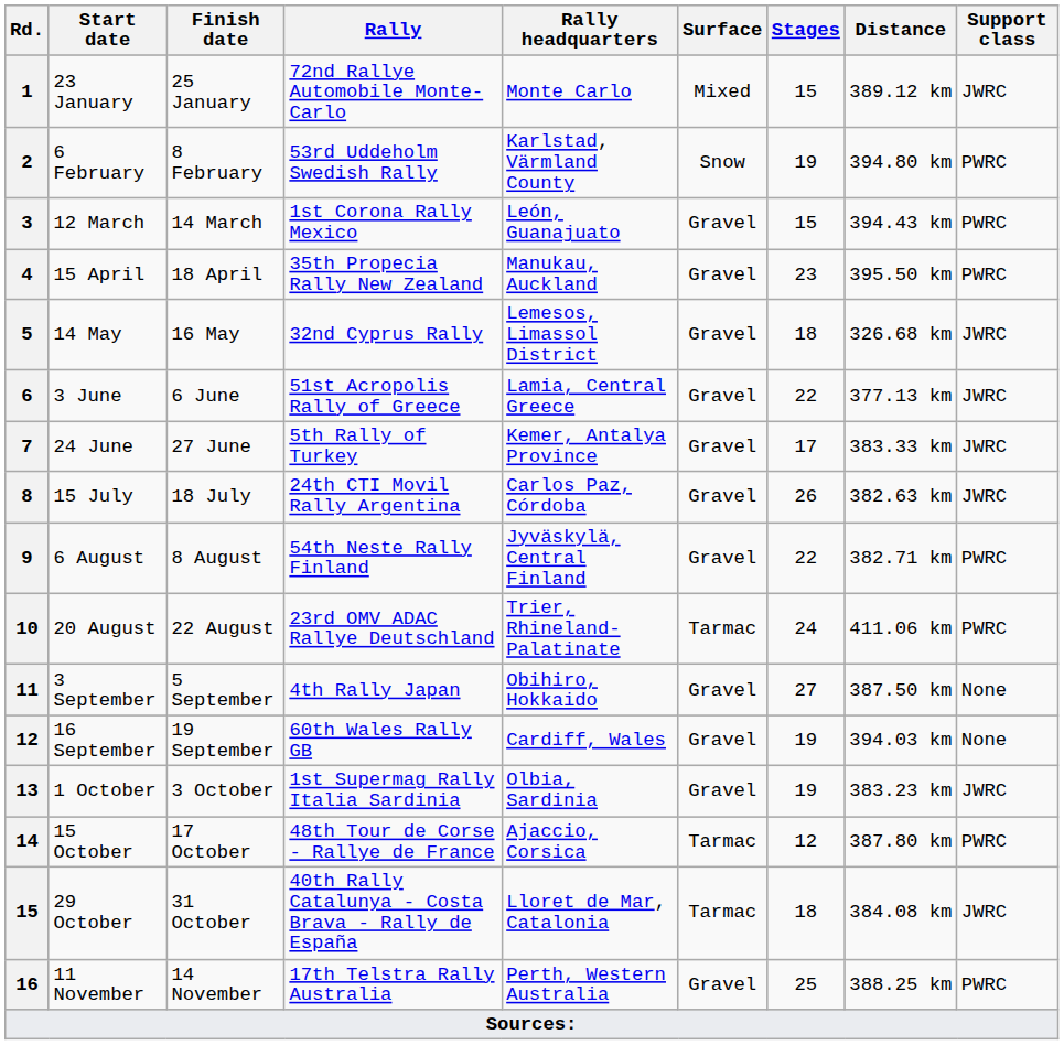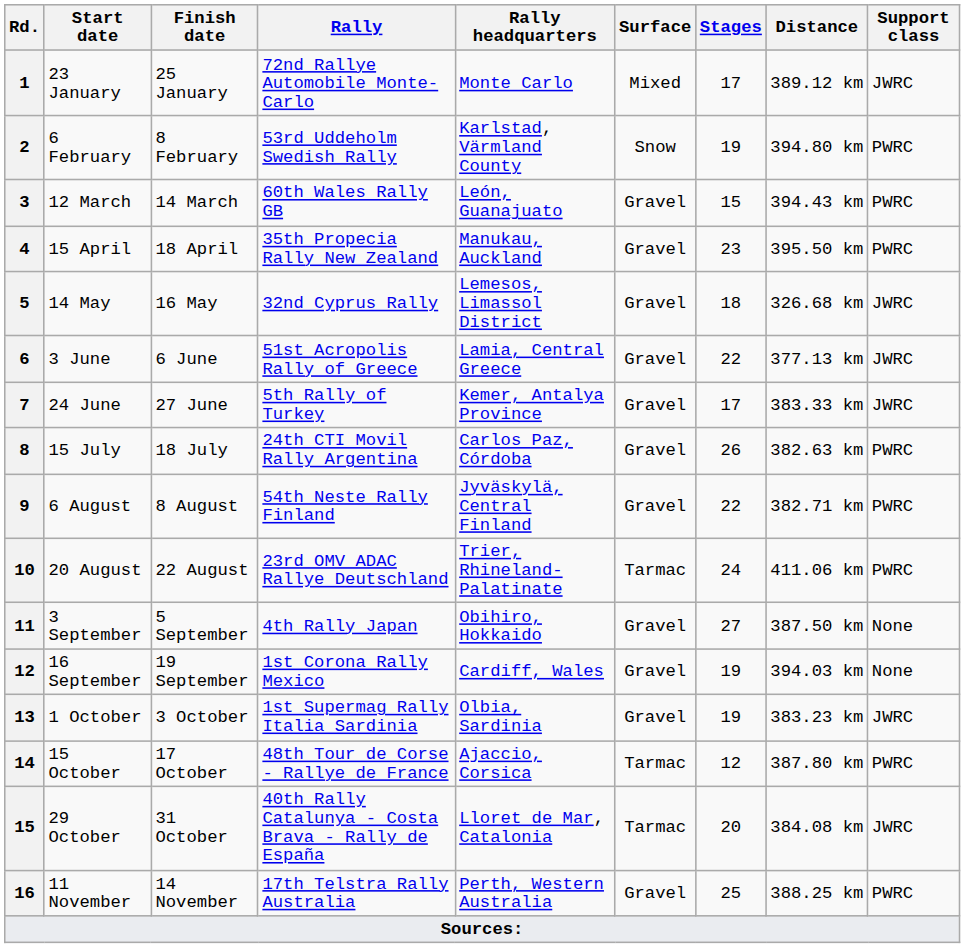23 January | Stages: 15 -> 17
12 March | Rally: 1st Corona Rally Mexico -> 60th Wales Rally GB
15 July | Support class: JWRC -> PWRC
16 September | Rally: 60th Wales Rally GB -> 1st Corona Rally Mexico
29 October | Stages: 18 -> 20
